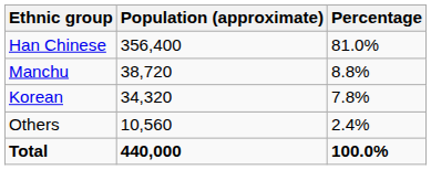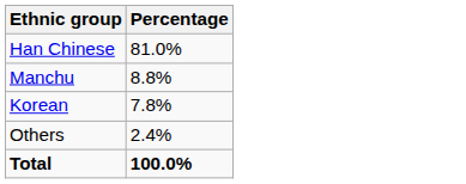- column: Population (approximate) | 356,400 | 38,720 | 34,320 | 10,560 | 440,000
